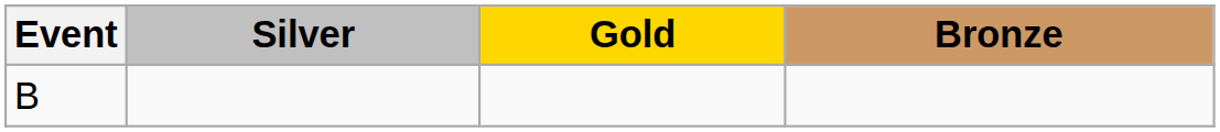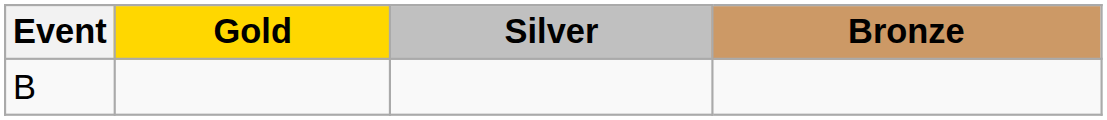columns swapped: Gold <-> Silver
